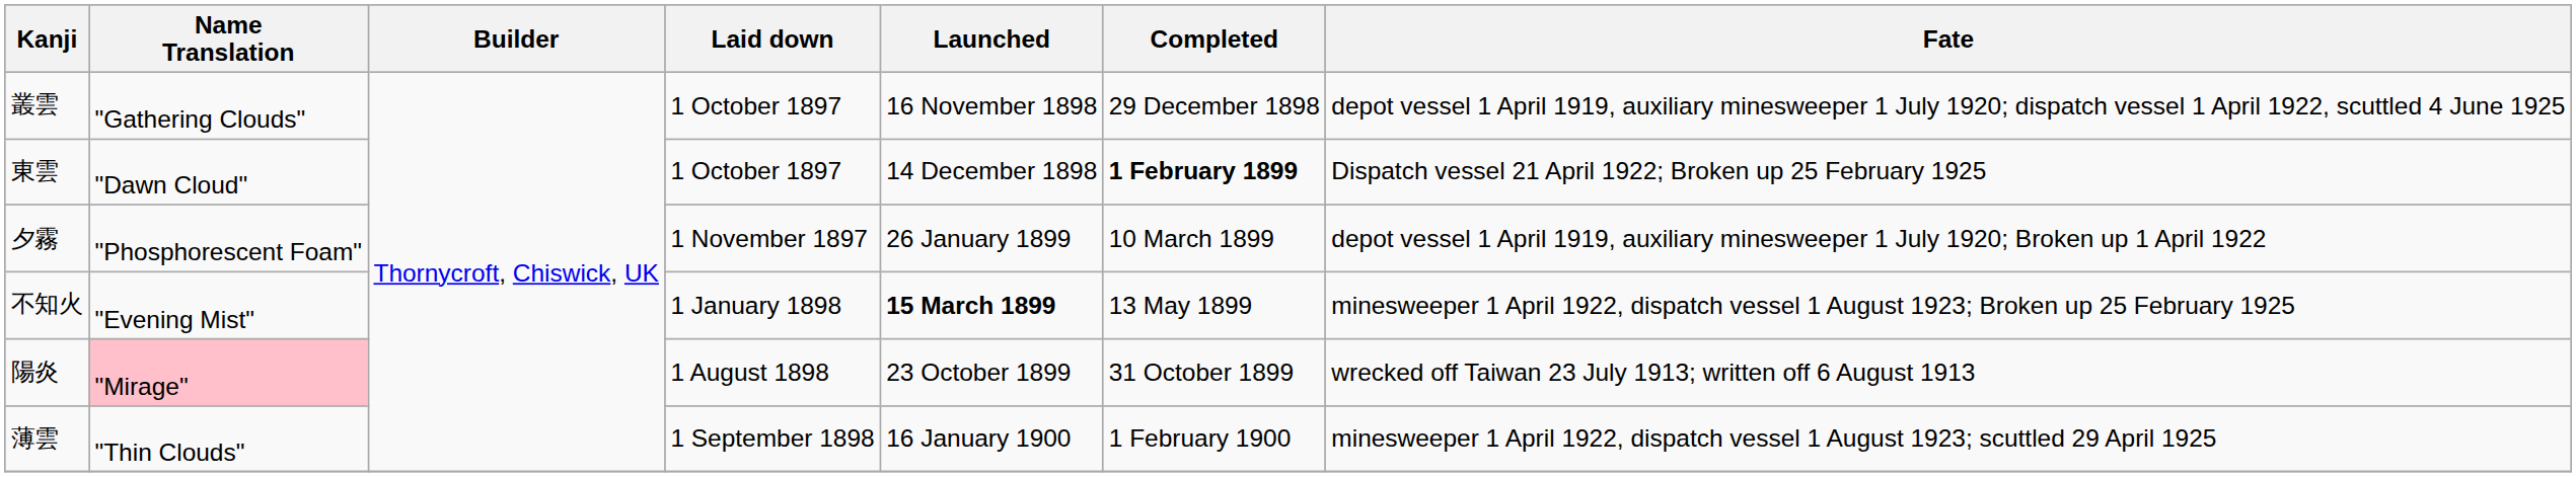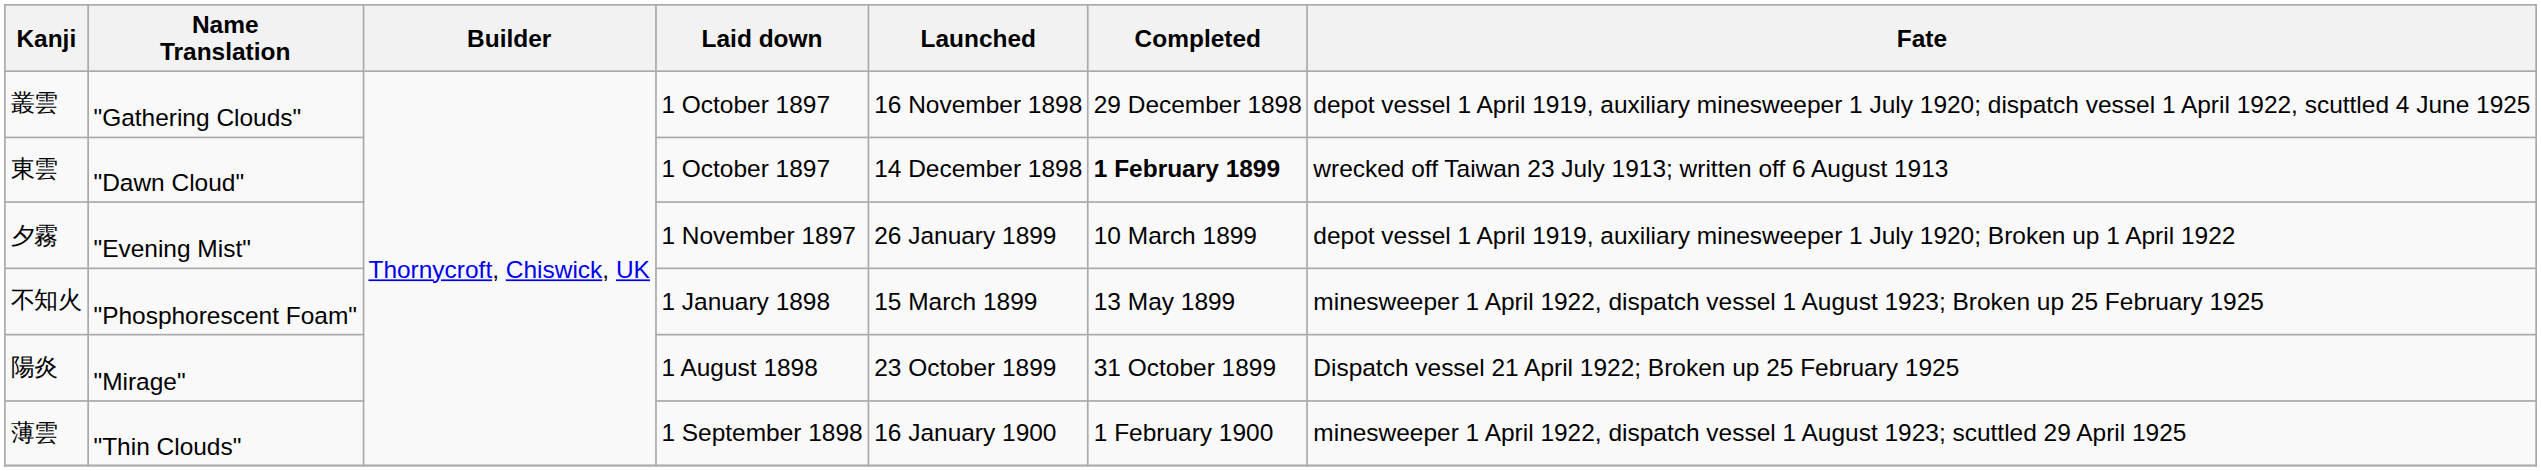東雲 | Fate: Dispatch vessel 21 April 1922; Broken up 25 February 1925 -> wrecked off Taiwan 23 July 1913; written off 6 August 1913
夕霧 | Name Translation: "Phosphorescent Foam" -> "Evening Mist"
不知火 | Name Translation: "Evening Mist" -> "Phosphorescent Foam"
不知火 | Launched: bold -> normal
陽炎 | Name Translation: pink background -> no background
陽炎 | Fate: wrecked off Taiwan 23 July 1913; written off 6 August 1913 -> Dispatch vessel 21 April 1922; Broken up 25 February 1925
